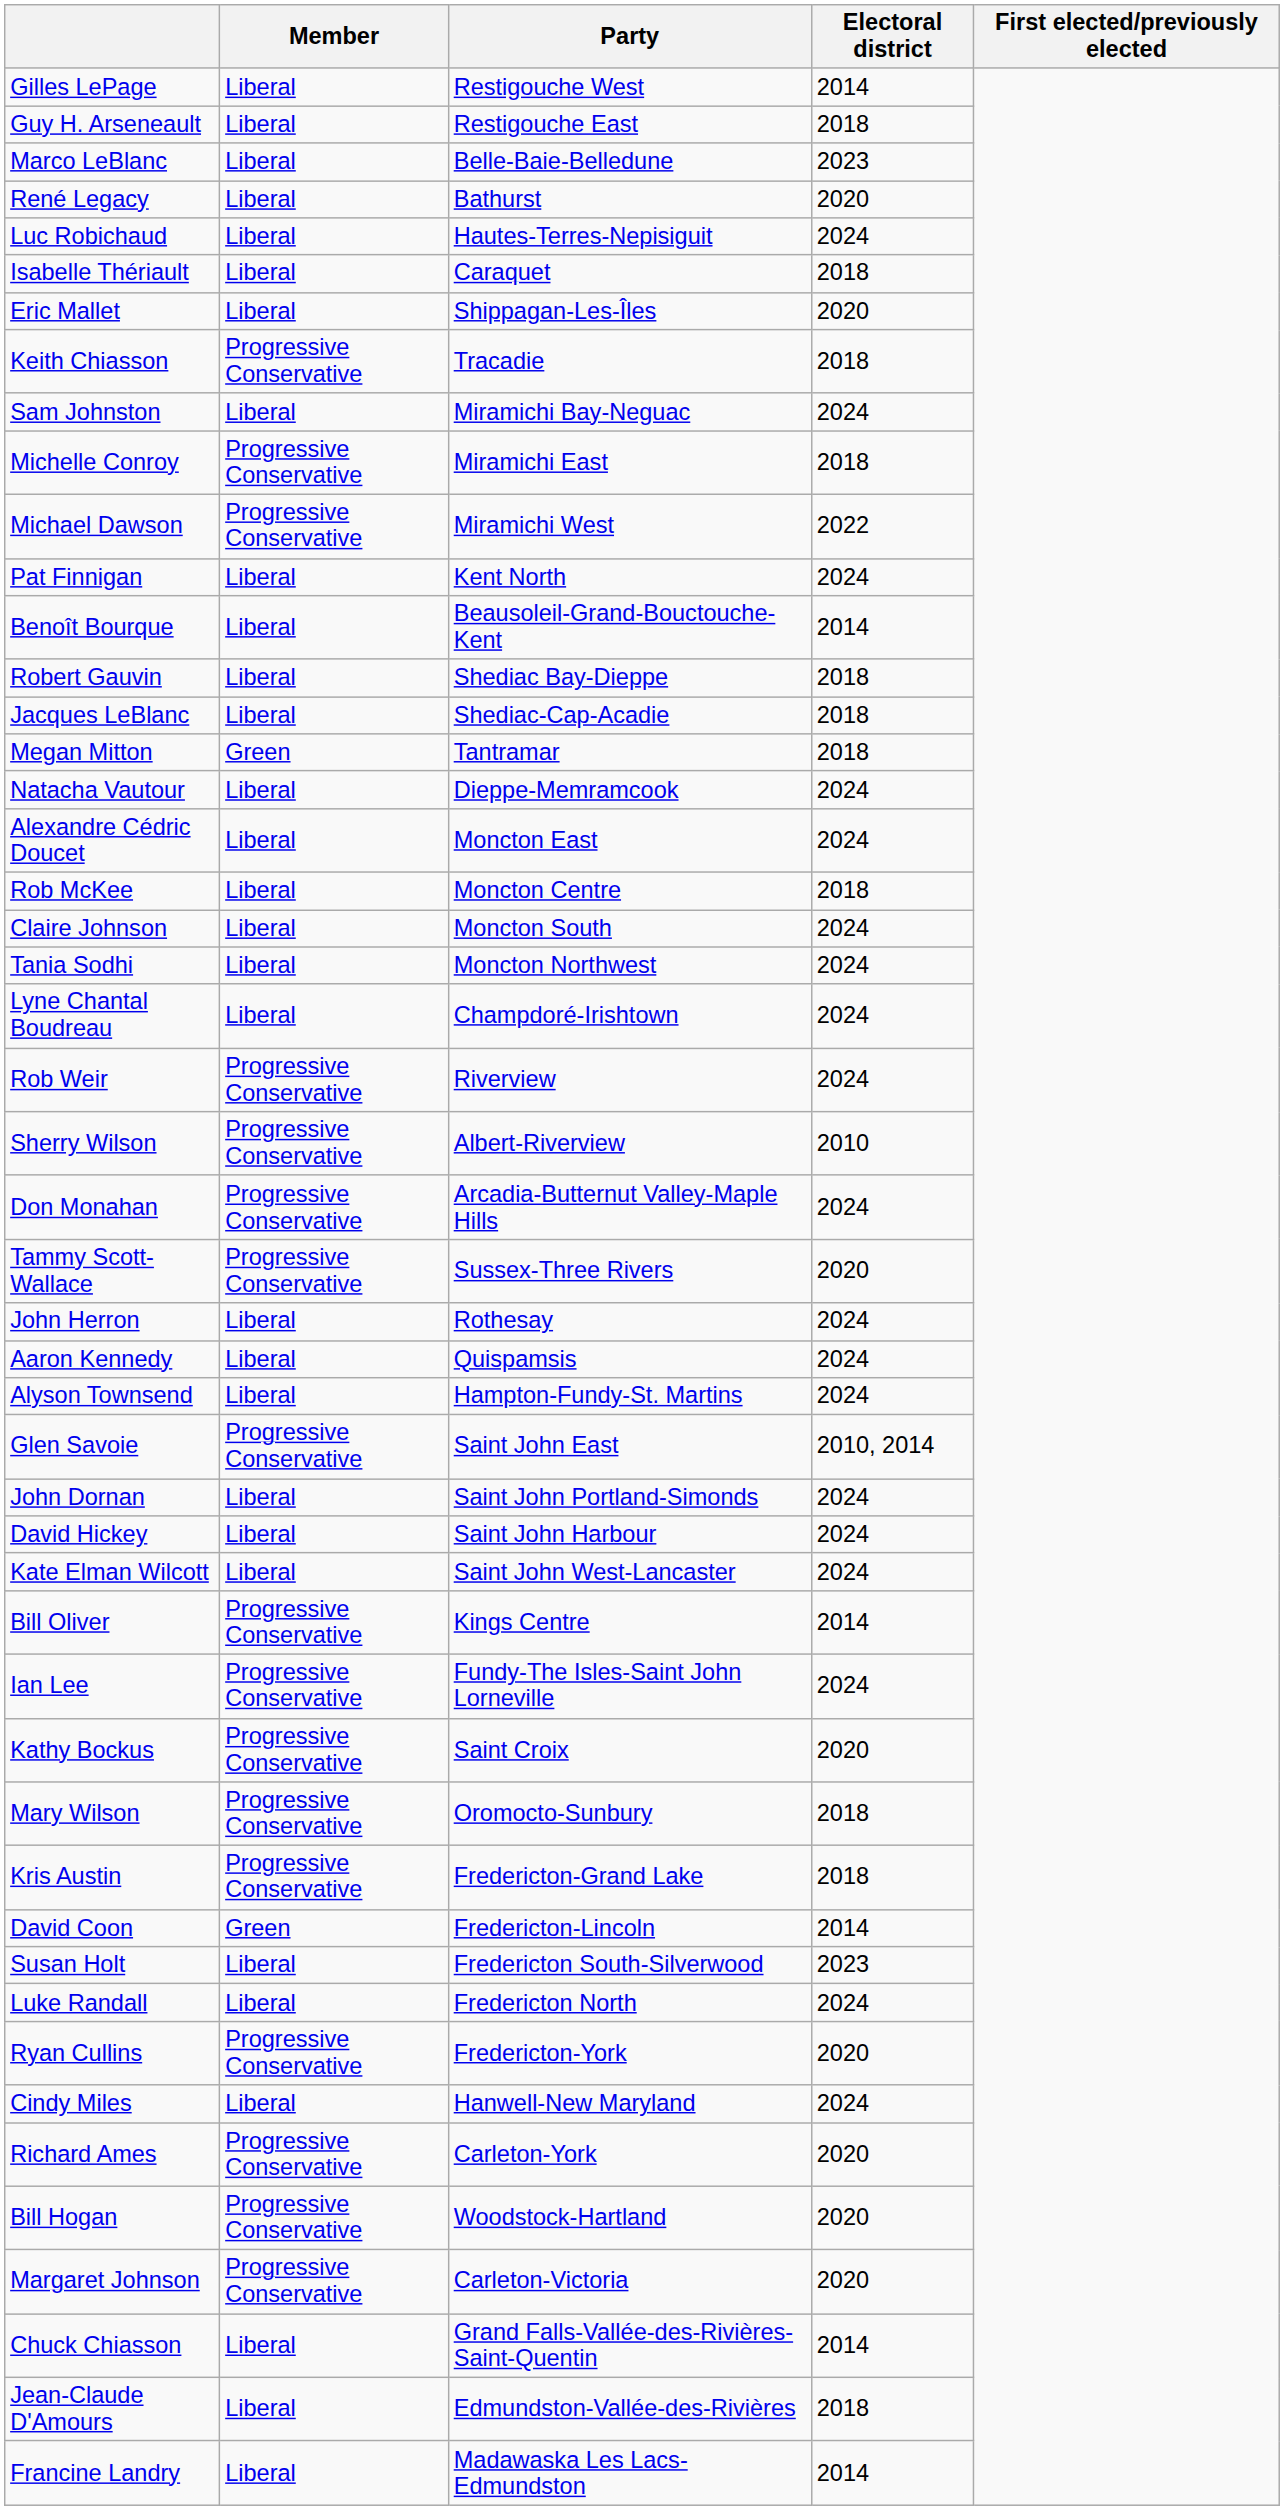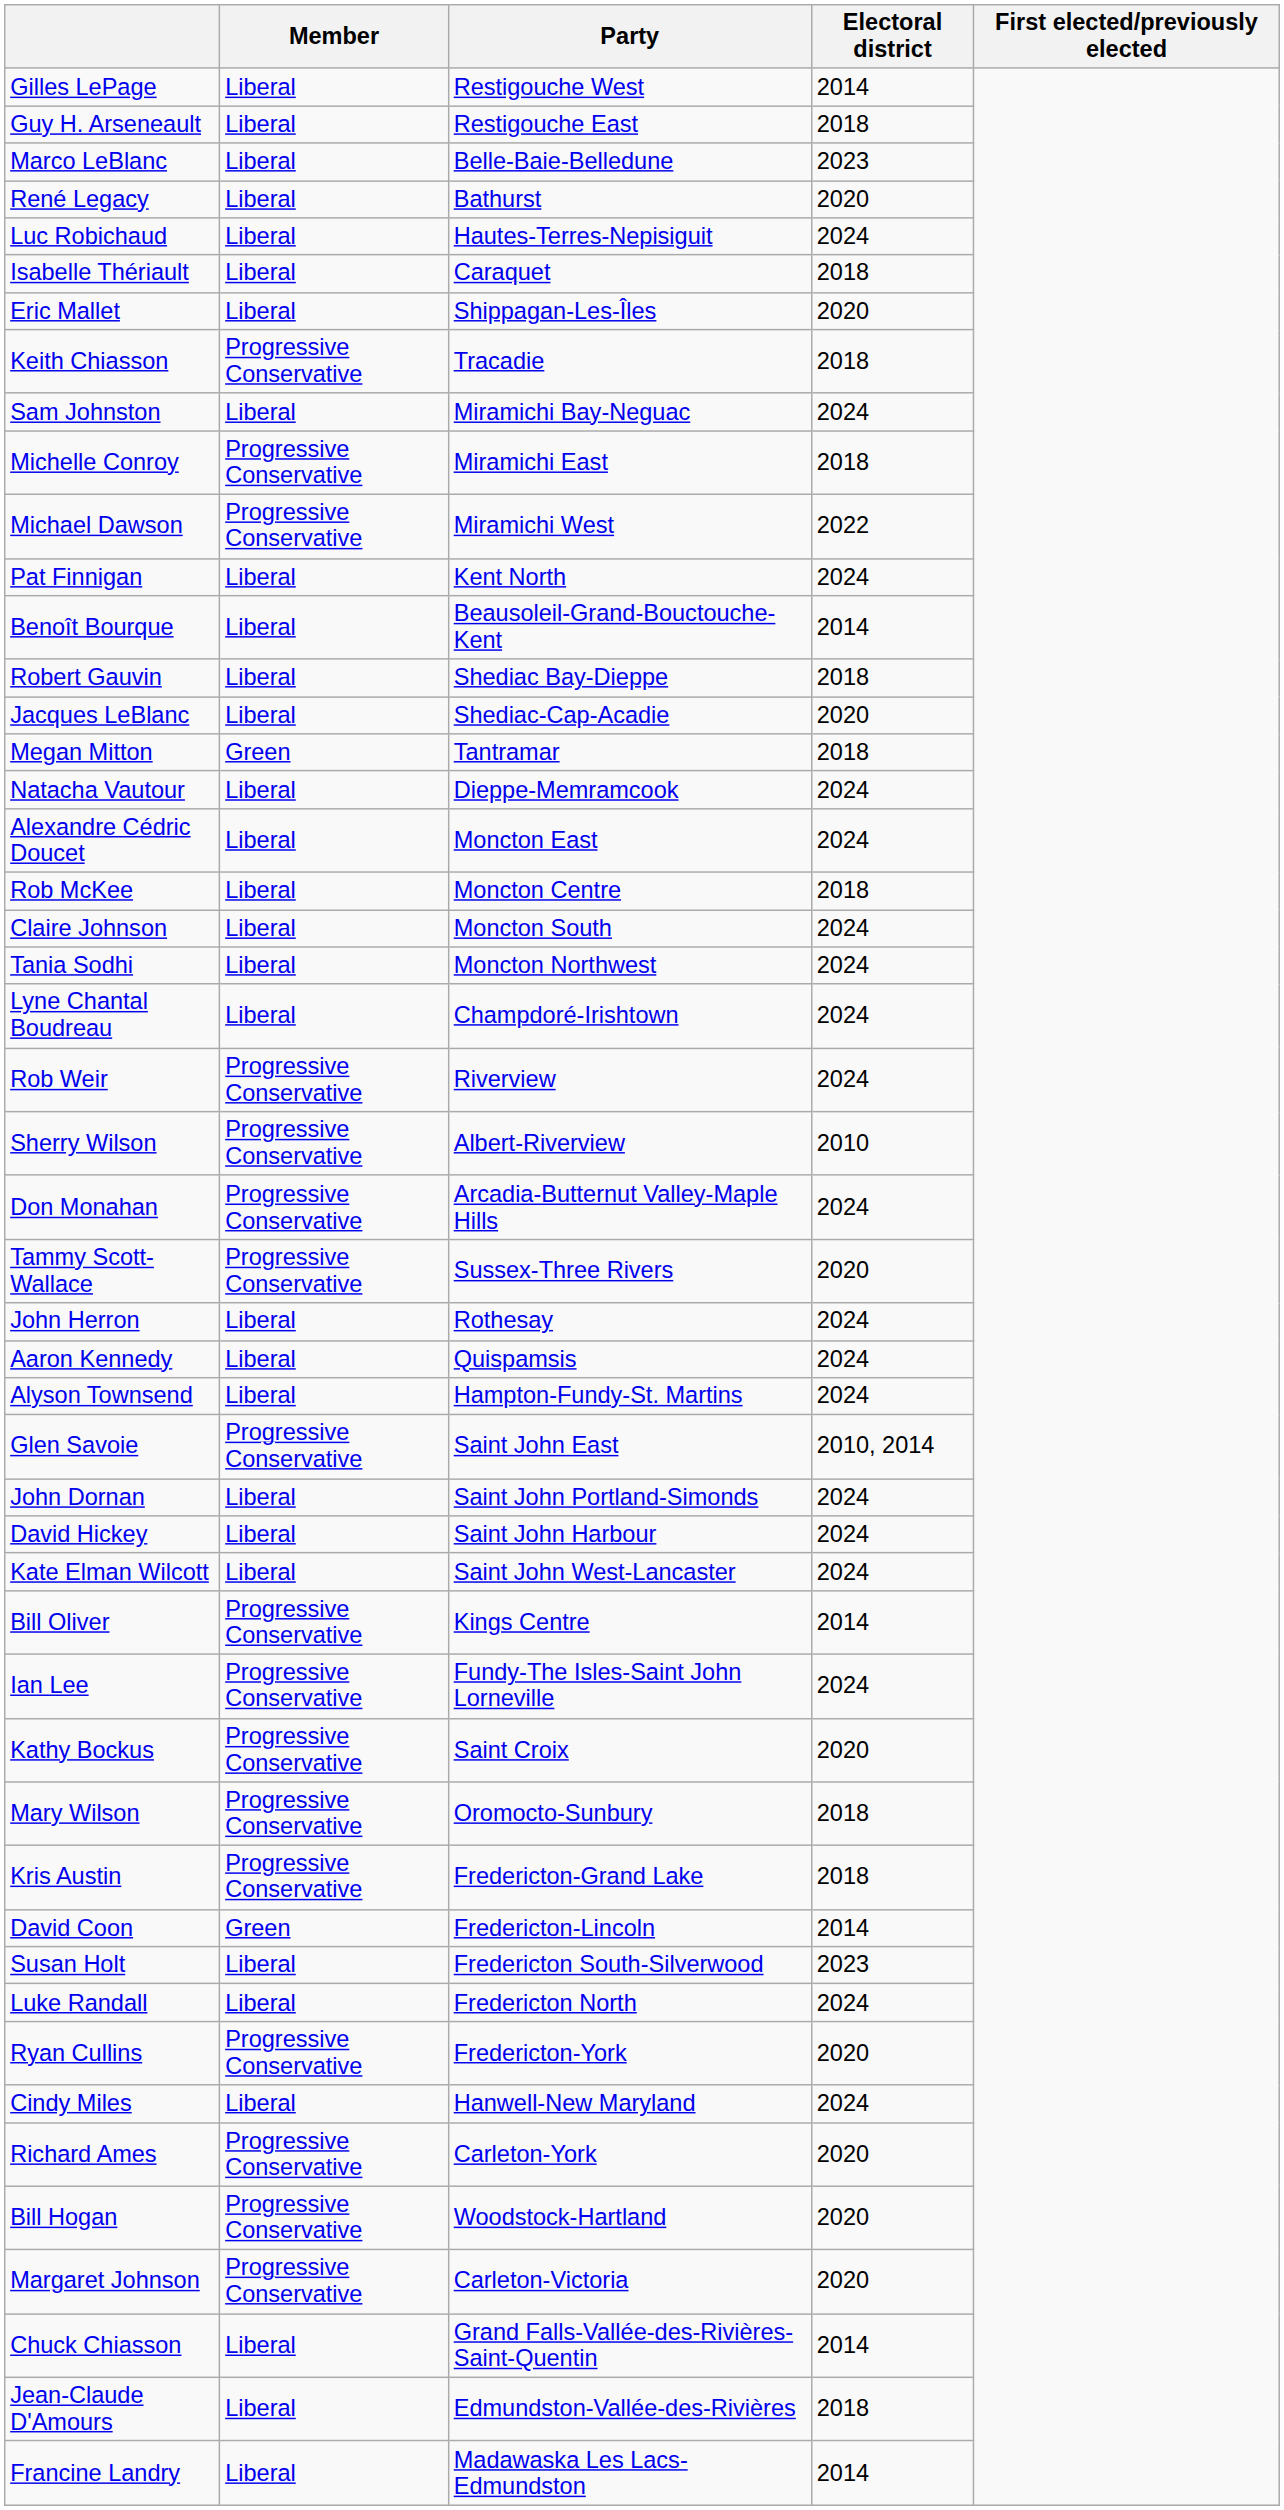Jacques LeBlanc | Electoral district: 2018 -> 2020
